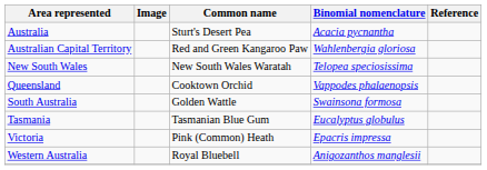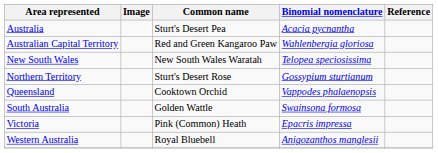+ row: Northern Territory | Sturt's Desert Rose | Gossypium sturtianum
- row: Tasmania | Tasmanian Blue Gum | Eucalyptus globulus
